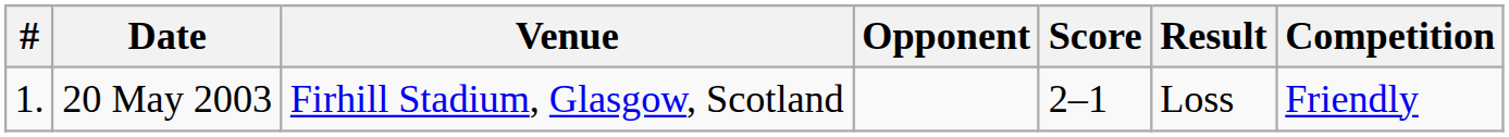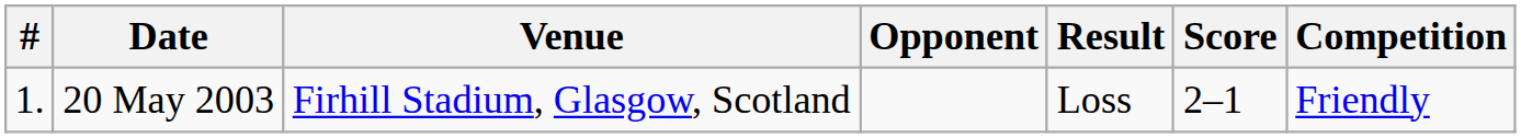columns swapped: Score <-> Result
